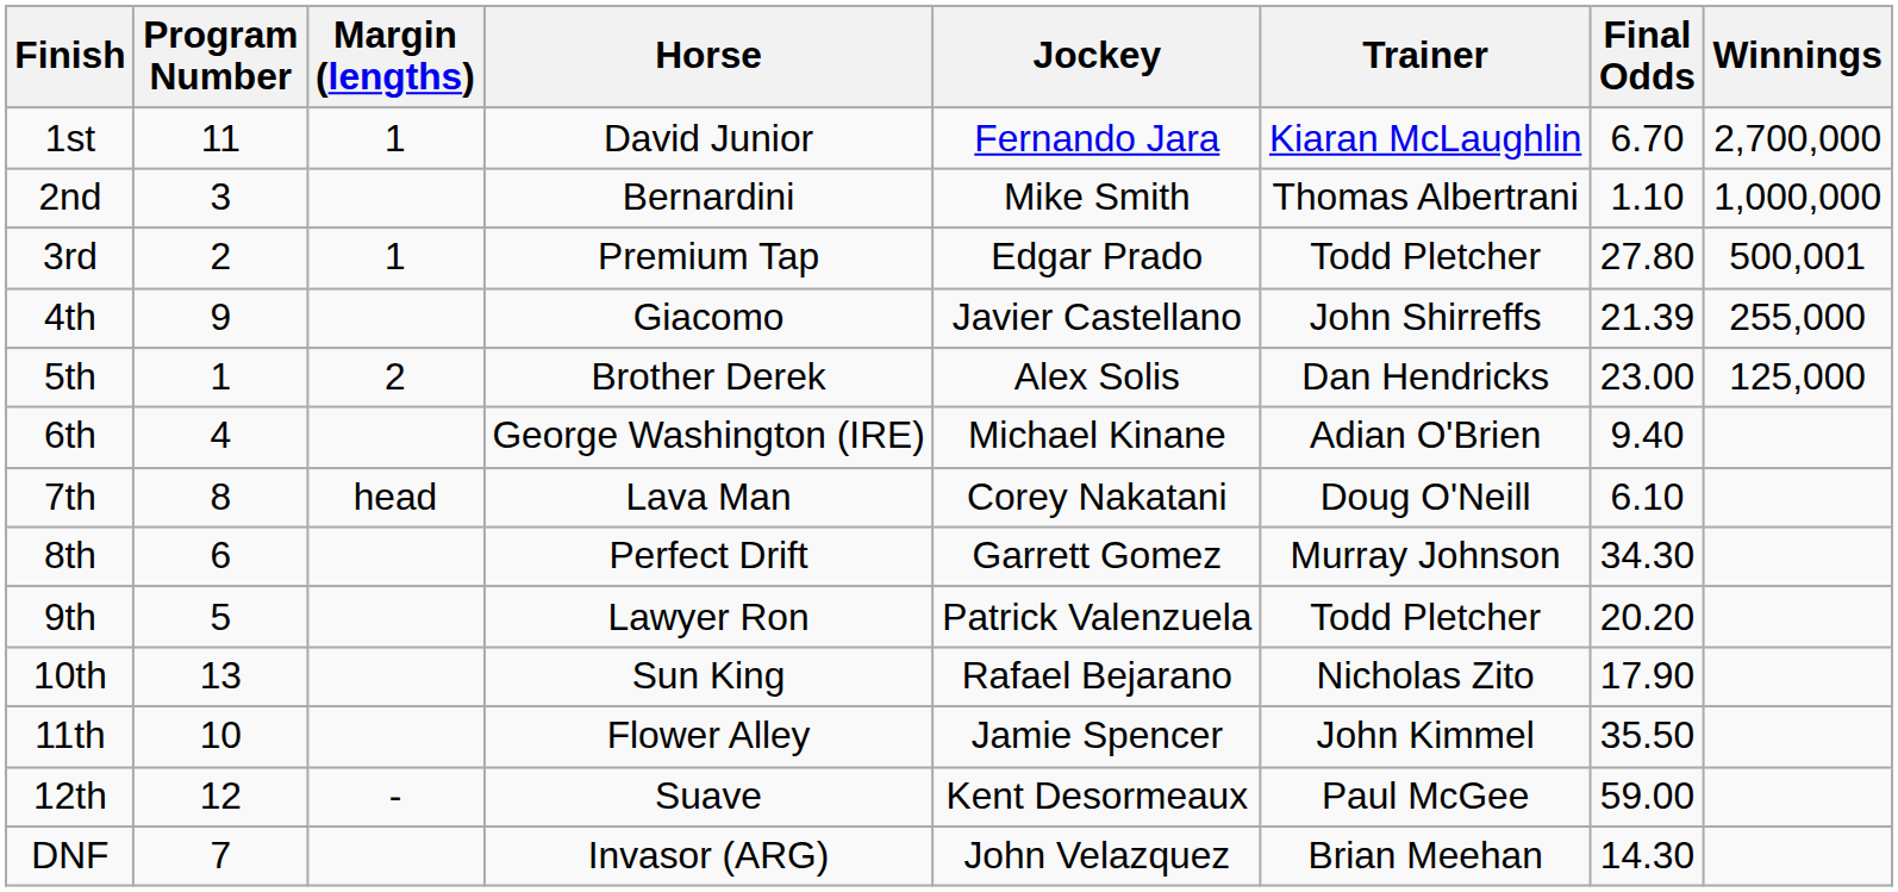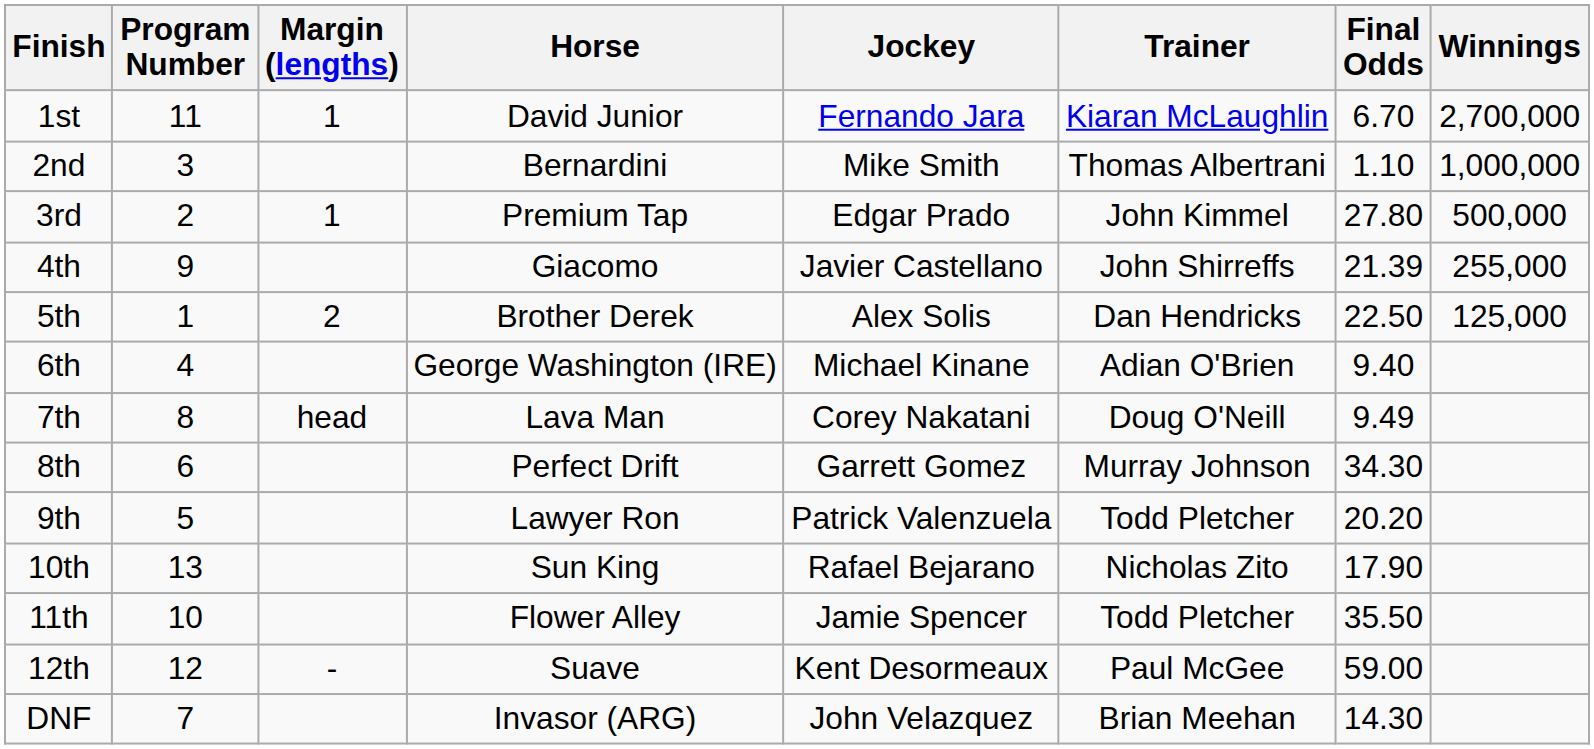3rd | Trainer: Todd Pletcher -> John Kimmel
3rd | Winnings: 500,001 -> 500,000
5th | Final Odds: 23.00 -> 22.50
7th | Final Odds: 6.10 -> 9.49
11th | Trainer: John Kimmel -> Todd Pletcher
